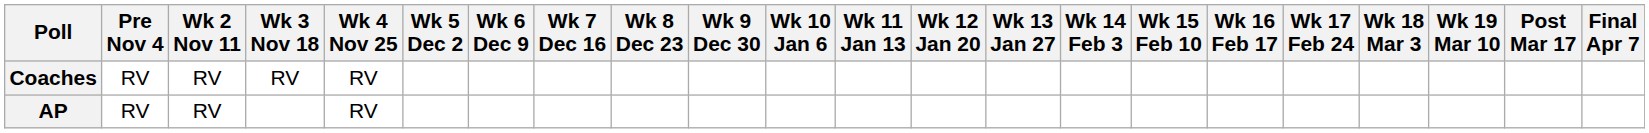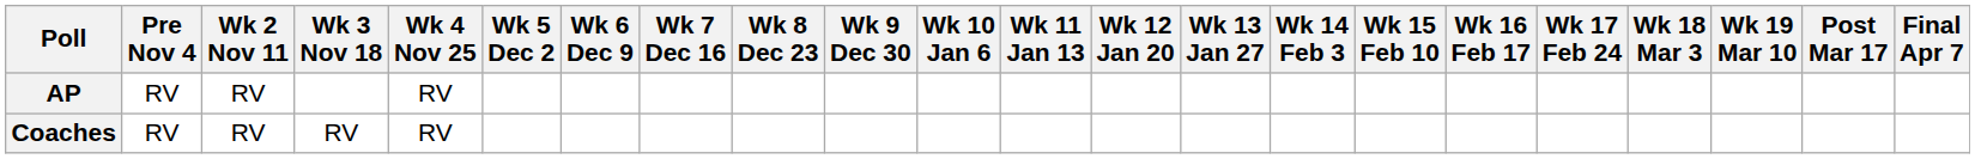rows swapped: AP <-> Coaches
